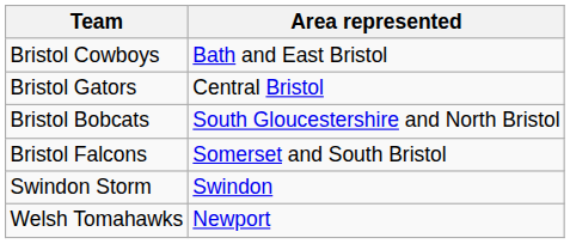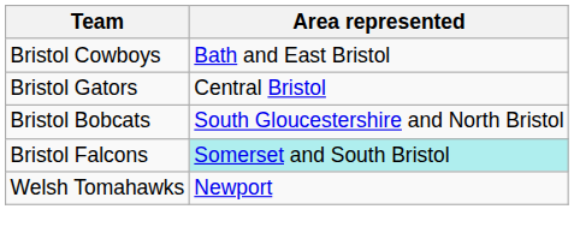Bristol Falcons | Area represented: no background -> paleturquoise background
- row: Swindon Storm | Swindon
